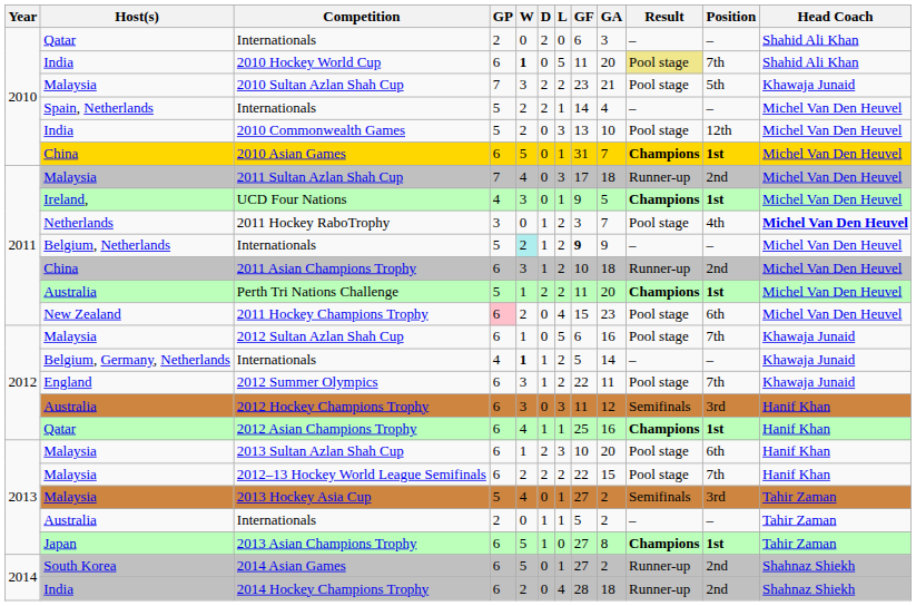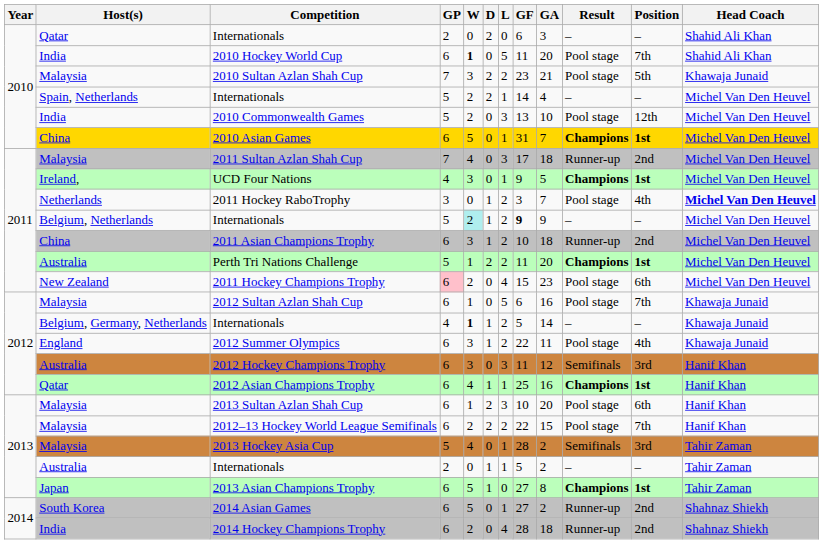2010 Hockey World Cup | Result: khaki background -> no background
2012 Summer Olympics | Position: 7th -> 4th
2013 Hockey Asia Cup | GF: 27 -> 28
